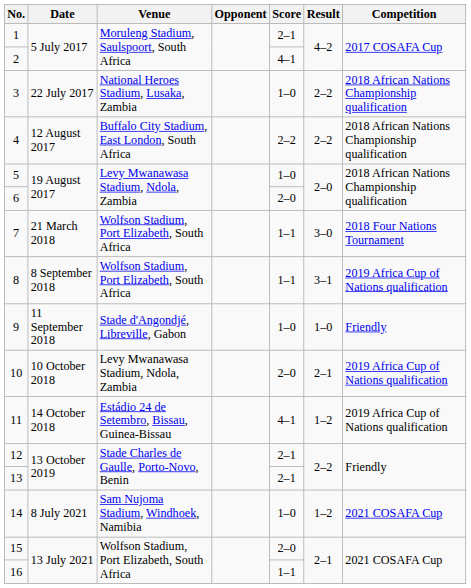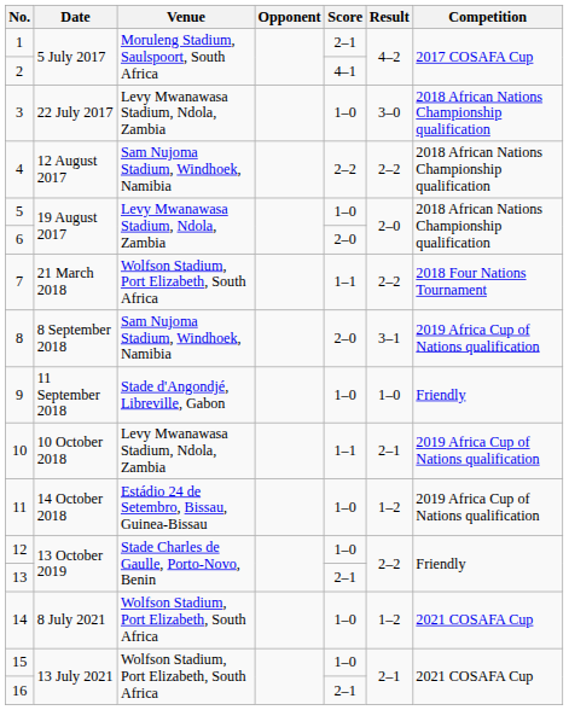3 | Venue: National Heroes Stadium, Lusaka, Zambia -> Levy Mwanawasa Stadium, Ndola, Zambia
3 | Result: 2–2 -> 3–0
4 | Venue: Buffalo City Stadium, East London, South Africa -> Sam Nujoma Stadium, Windhoek, Namibia
7 | Result: 3–0 -> 2–2
8 | Venue: Wolfson Stadium, Port Elizabeth, South Africa -> Sam Nujoma Stadium, Windhoek, Namibia
8 | Score: 1–1 -> 2–0
10 | Score: 2–0 -> 1–1
11 | Score: 4–1 -> 1–0
12 | Score: 2–1 -> 1–0
14 | Venue: Sam Nujoma Stadium, Windhoek, Namibia -> Wolfson Stadium, Port Elizabeth, South Africa
15 | Score: 2–0 -> 1–0
16 | Score: 1–1 -> 2–1
